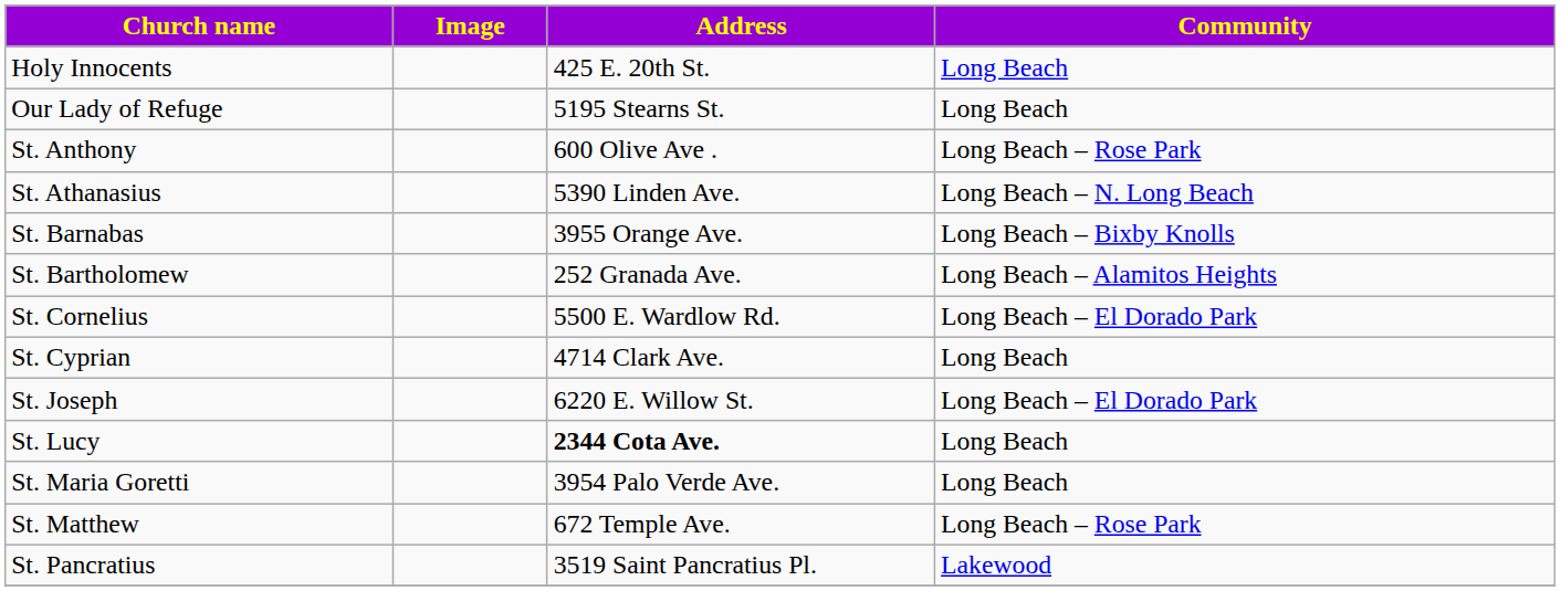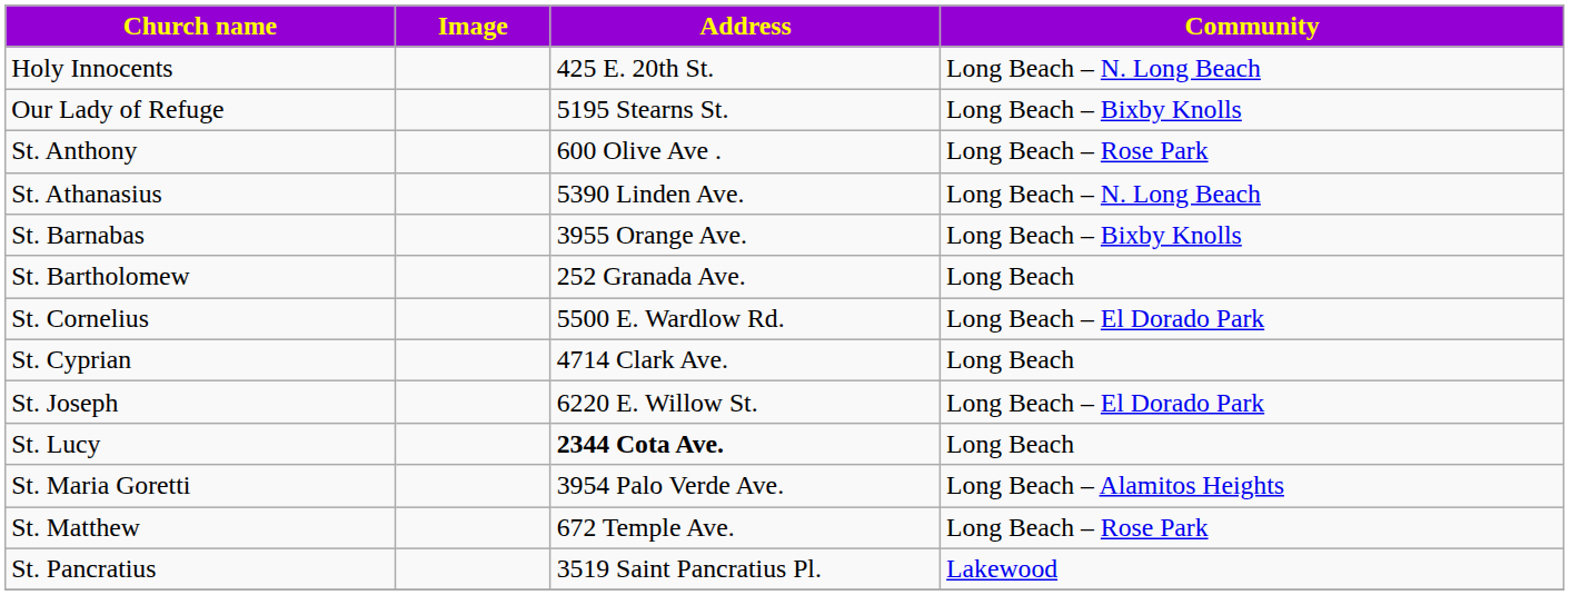Holy Innocents | Community: Long Beach -> Long Beach – N. Long Beach
Our Lady of Refuge | Community: Long Beach -> Long Beach – Bixby Knolls
St. Bartholomew | Community: Long Beach – Alamitos Heights -> Long Beach
St. Maria Goretti | Community: Long Beach -> Long Beach – Alamitos Heights
